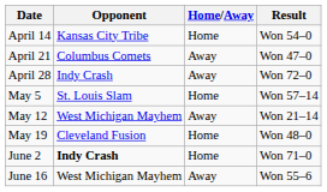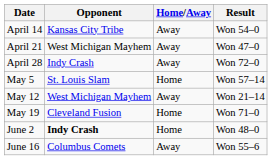April 14 | Home/Away: Home -> Away
April 21 | Opponent: Columbus Comets -> West Michigan Mayhem
May 19 | Result: Won 48–0 -> Won 71–0
June 2 | Result: Won 71–0 -> Won 48–0
June 16 | Opponent: West Michigan Mayhem -> Columbus Comets
